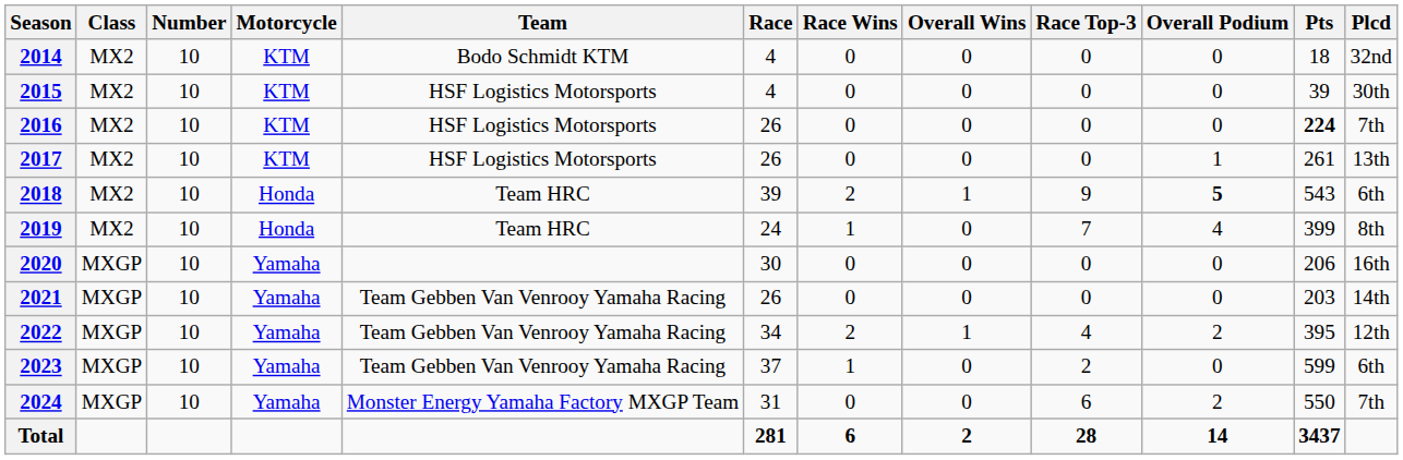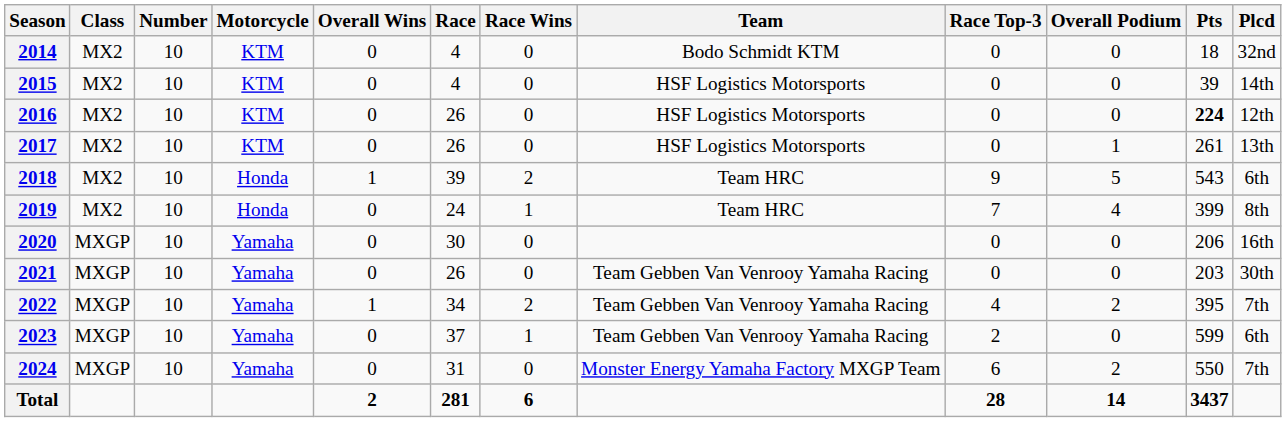columns swapped: Team <-> Overall Wins
2015 | Plcd: 30th -> 14th
2016 | Plcd: 7th -> 12th
2018 | Overall Podium: bold -> normal
2021 | Plcd: 14th -> 30th
2022 | Plcd: 12th -> 7th
